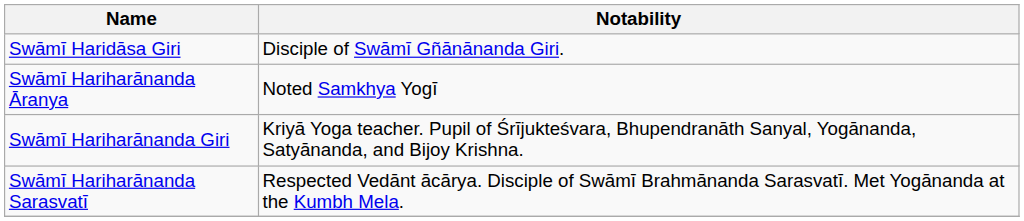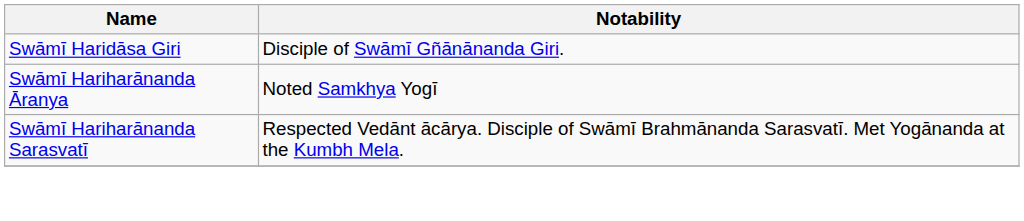- row: Swāmī Hariharānanda Giri | Kriyā Yoga teacher. Pupil of Śrījukteśvara, Bhupendranāth Sanyal, Yogānanda, Satyānanda, and Bijoy Krishna.
